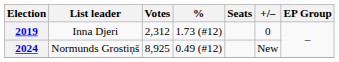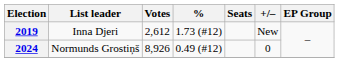2019 | Votes: 2,312 -> 2,612
2019 | +/–: 0 -> New
2024 | Votes: 8,925 -> 8,926
2024 | +/–: New -> 0
